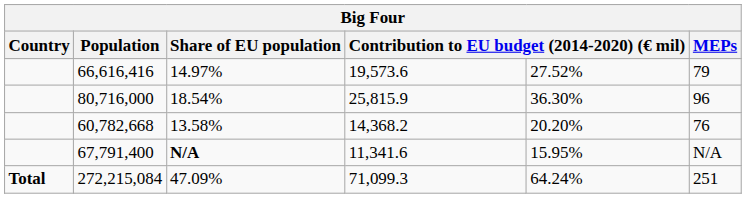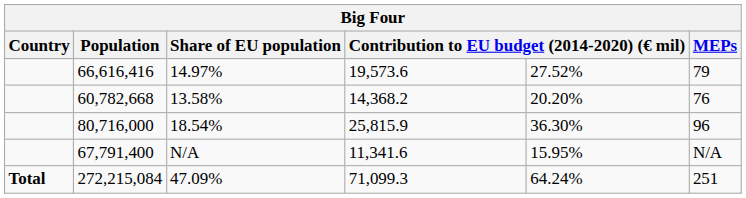rows swapped: 80,716,000 <-> 60,782,668
67,791,400 | Share of EU population: bold -> normal
